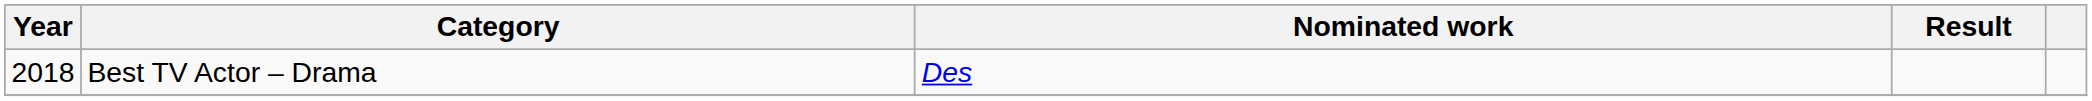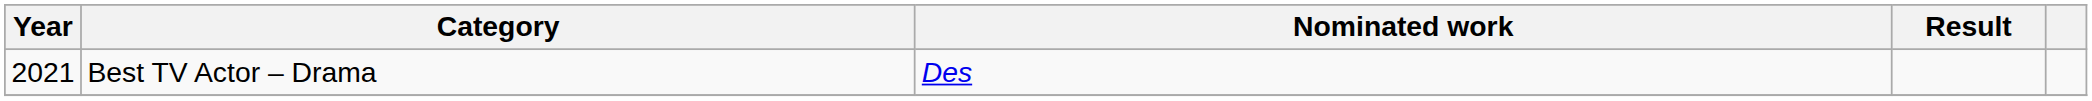Best TV Actor – Drama | Year: 2018 -> 2021
